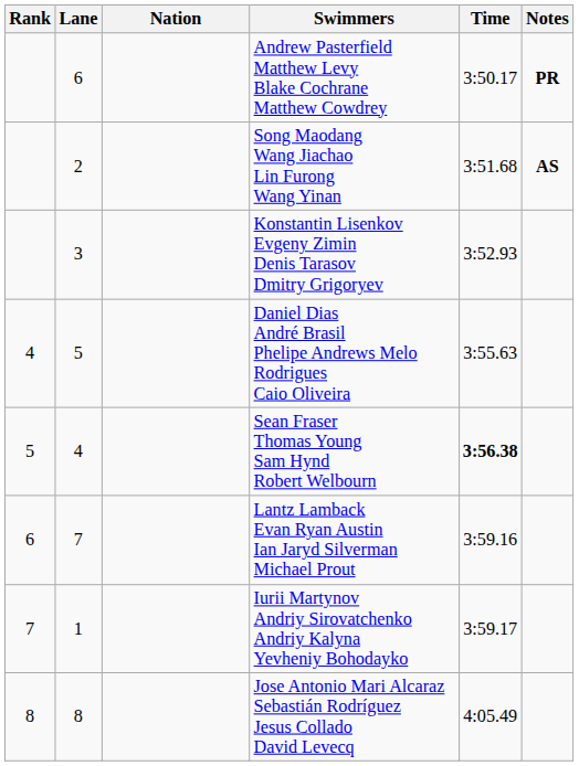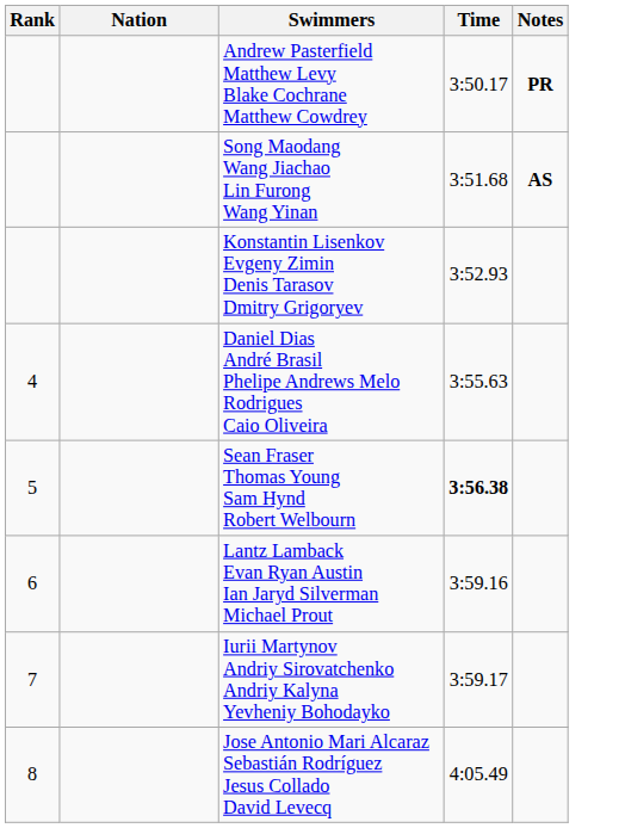- column: Lane | 6 | 2 | 3 | 5 | 4 | 7 | 1 | 8
